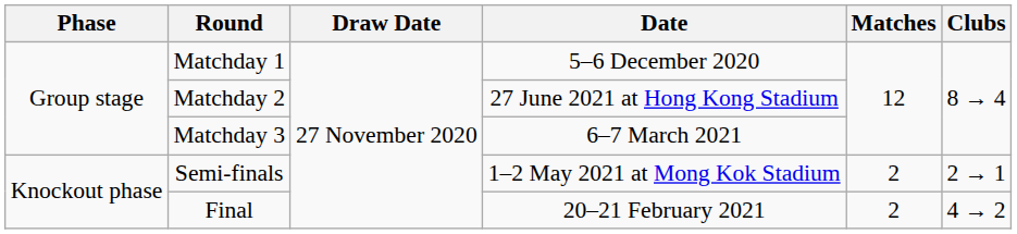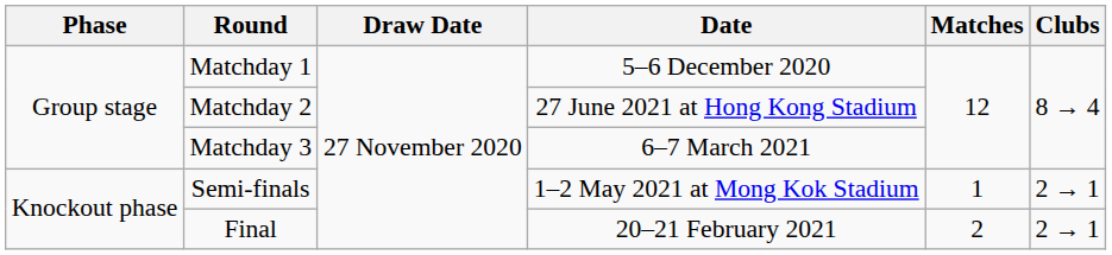Semi-finals | Matches: 2 -> 1
Final | Clubs: 4 → 2 -> 2 → 1
